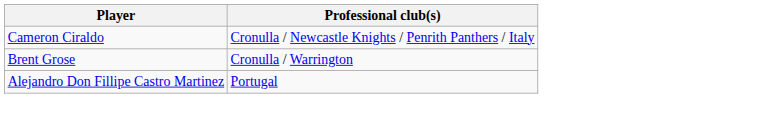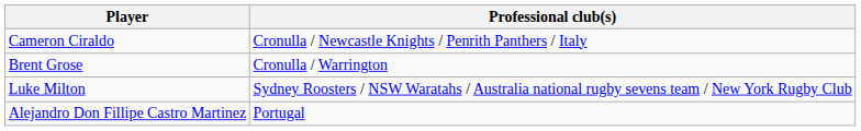+ row: Luke Milton | Sydney Roosters / NSW Waratahs / Australia national rugby sevens team / New York Rugby Club
